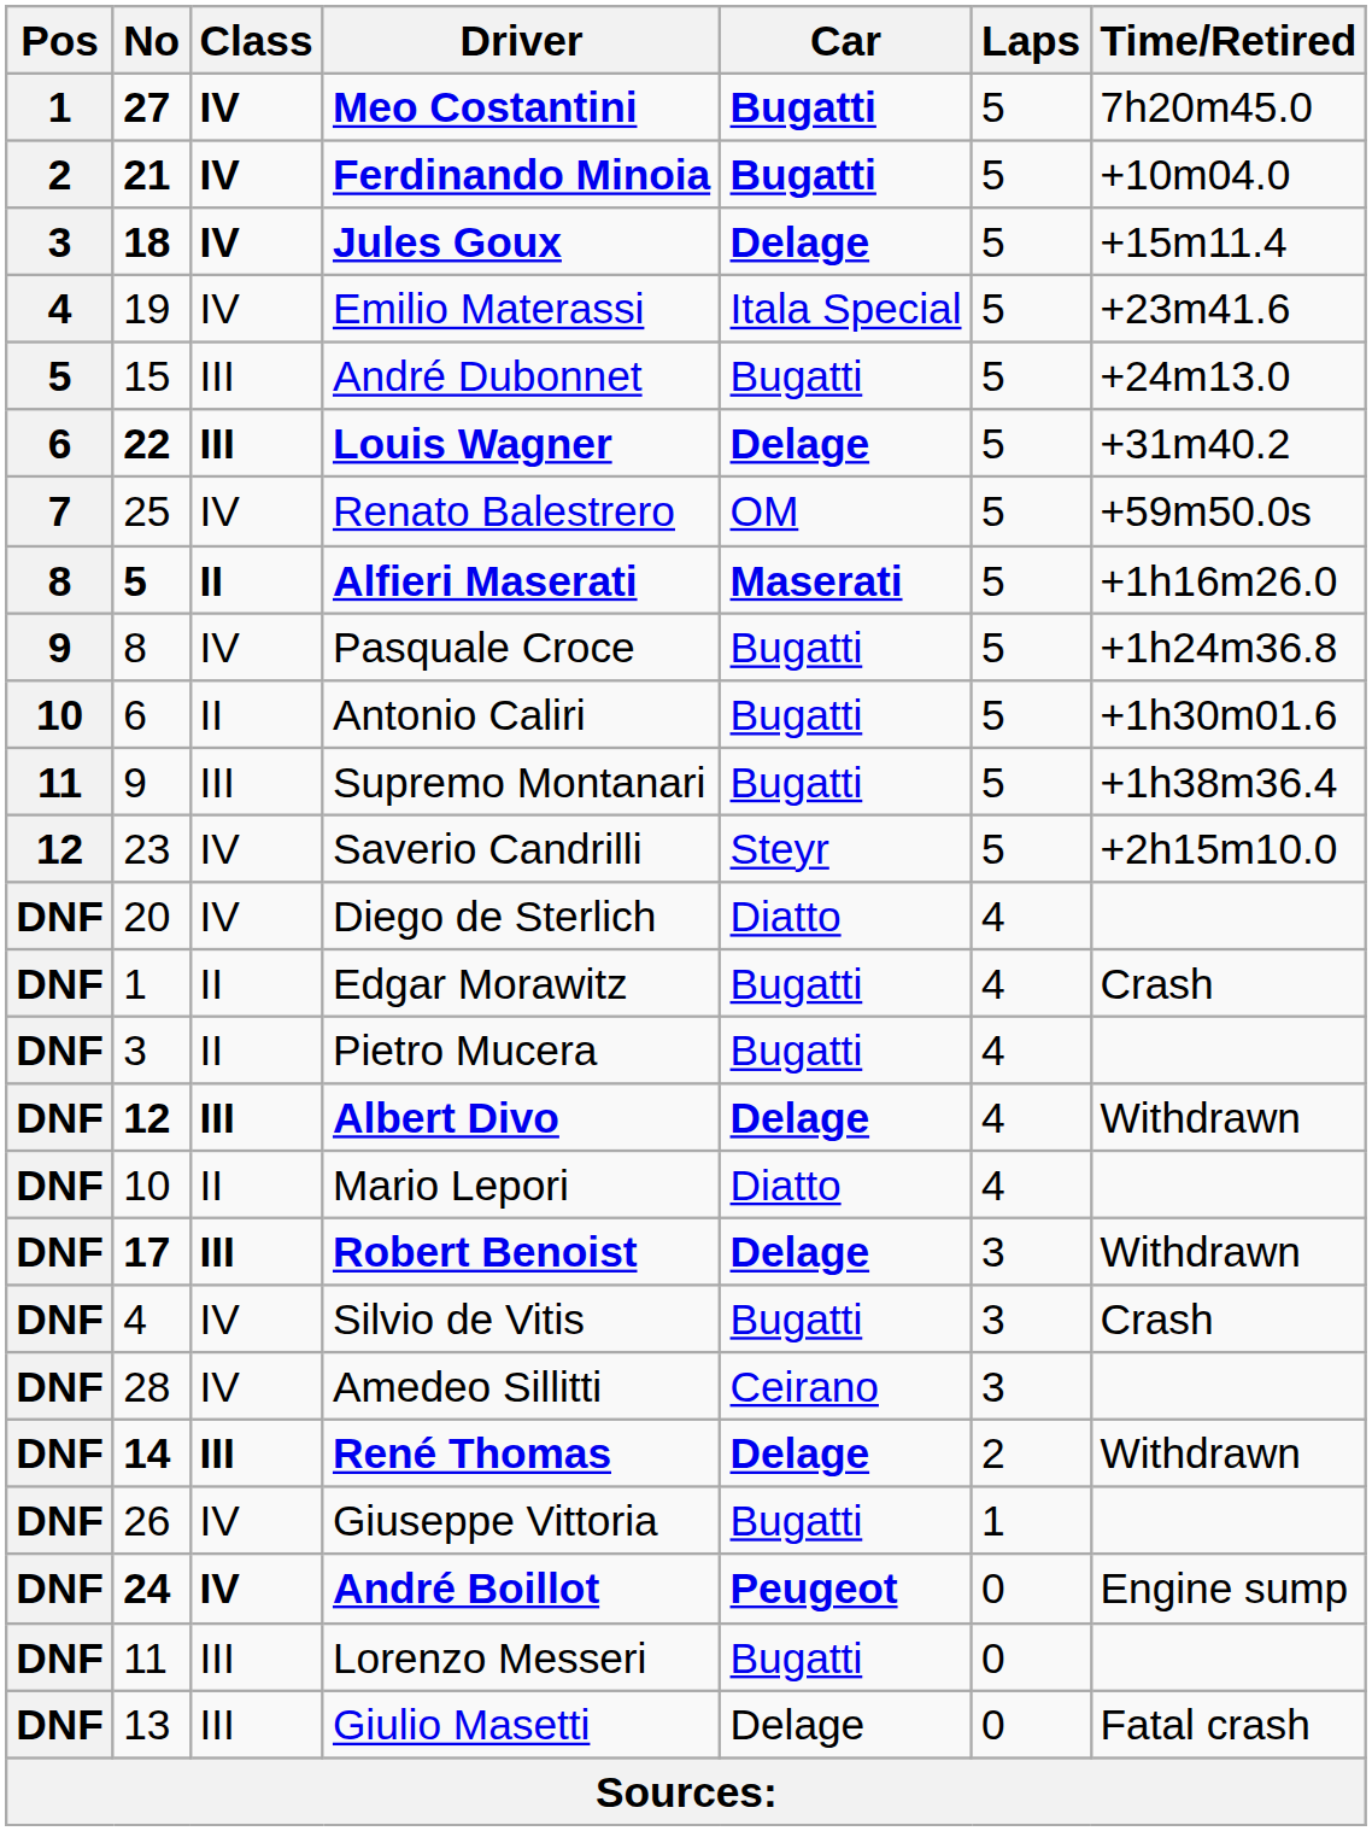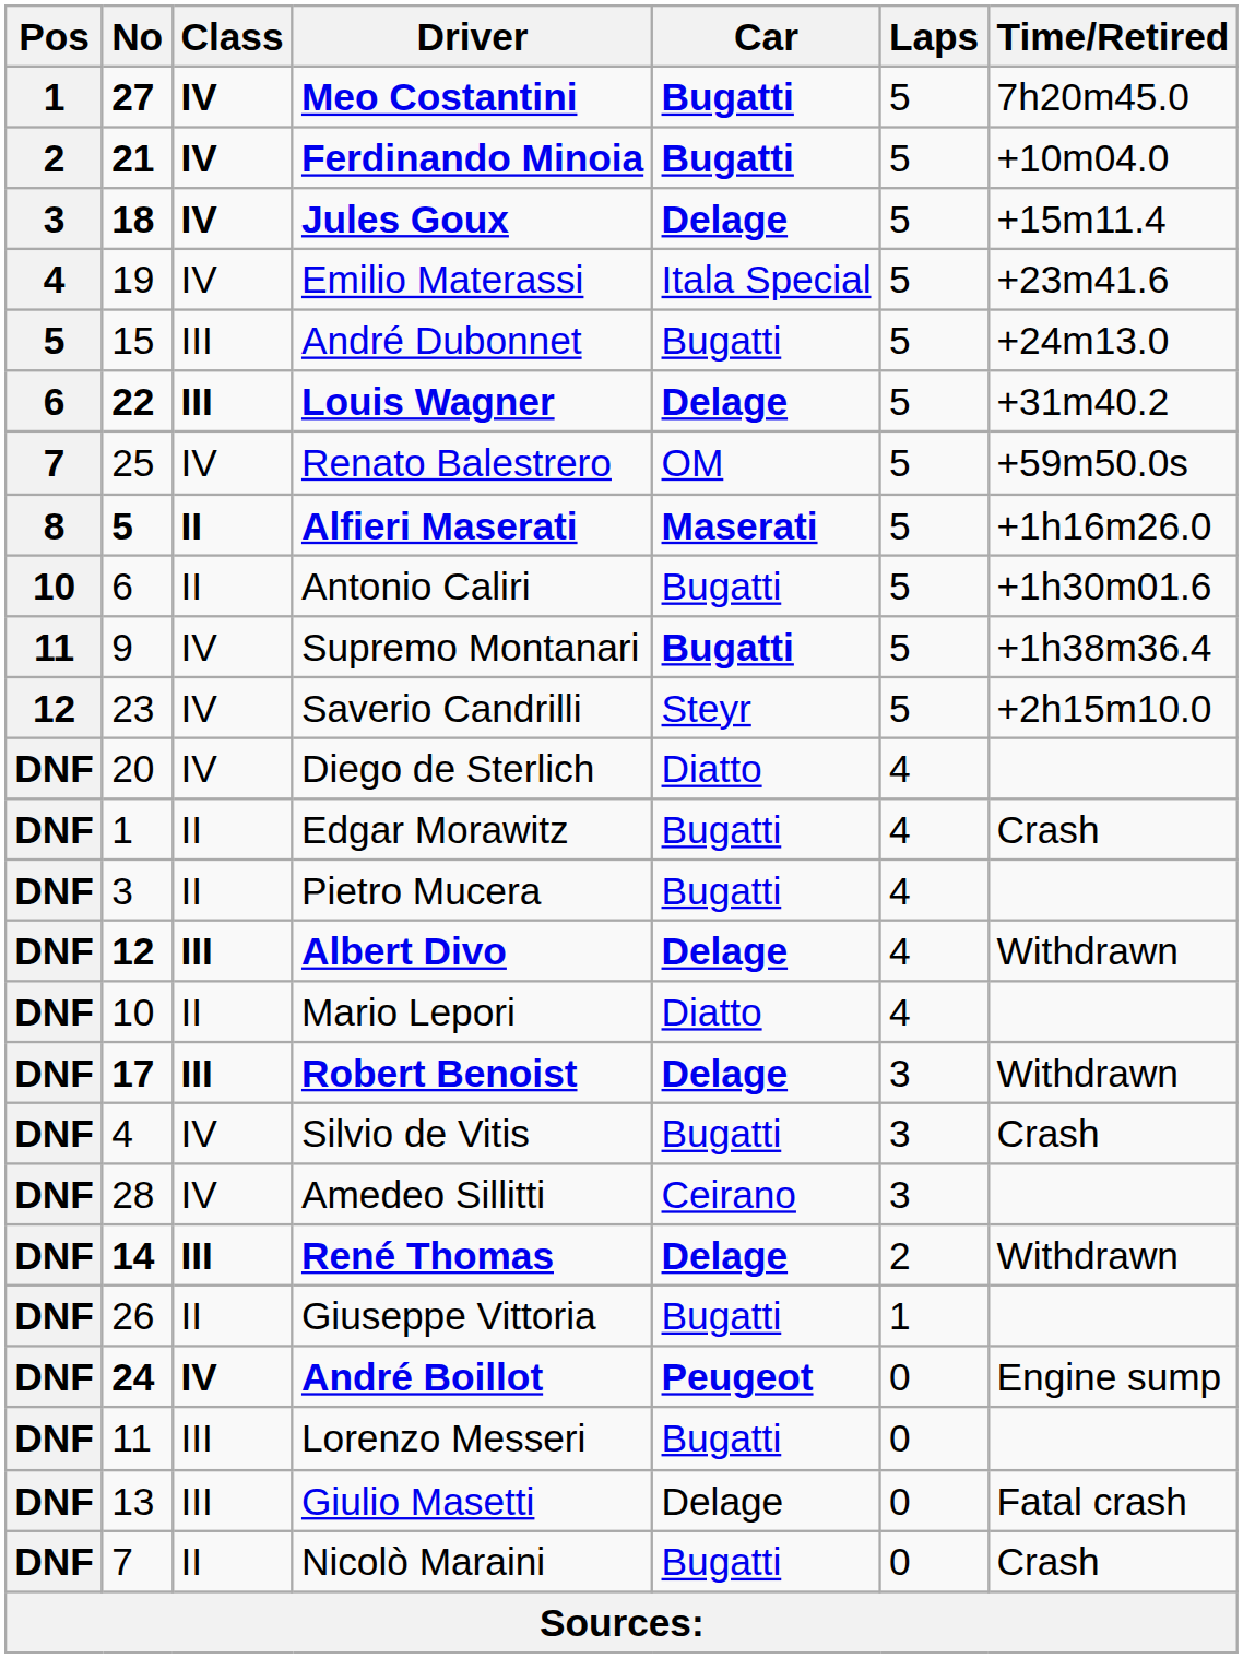- row: 9 | 8 | IV | Pasquale Croce | Bugatti | 5 | +1h24m36.8
Supremo Montanari | Class: III -> IV
Supremo Montanari | Car: normal -> bold
Giuseppe Vittoria | Class: IV -> II
+ row: DNF | 7 | II | Nicolò Maraini | Bugatti | 0 | Crash
